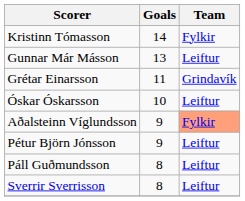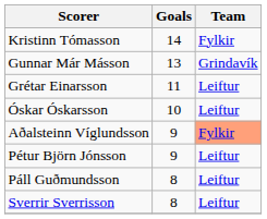Gunnar Már Másson | Team: Leiftur -> Grindavík
Grétar Einarsson | Team: Grindavík -> Leiftur
